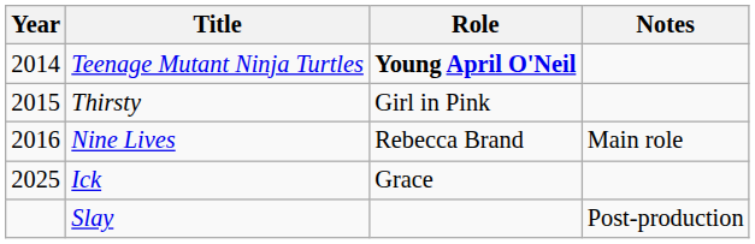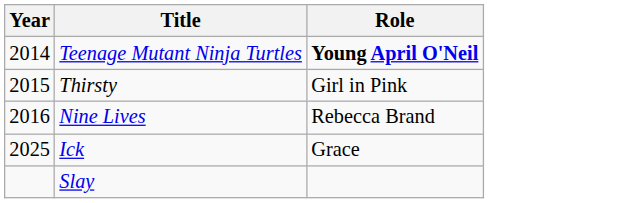- column: Notes | Main role | Post-production
